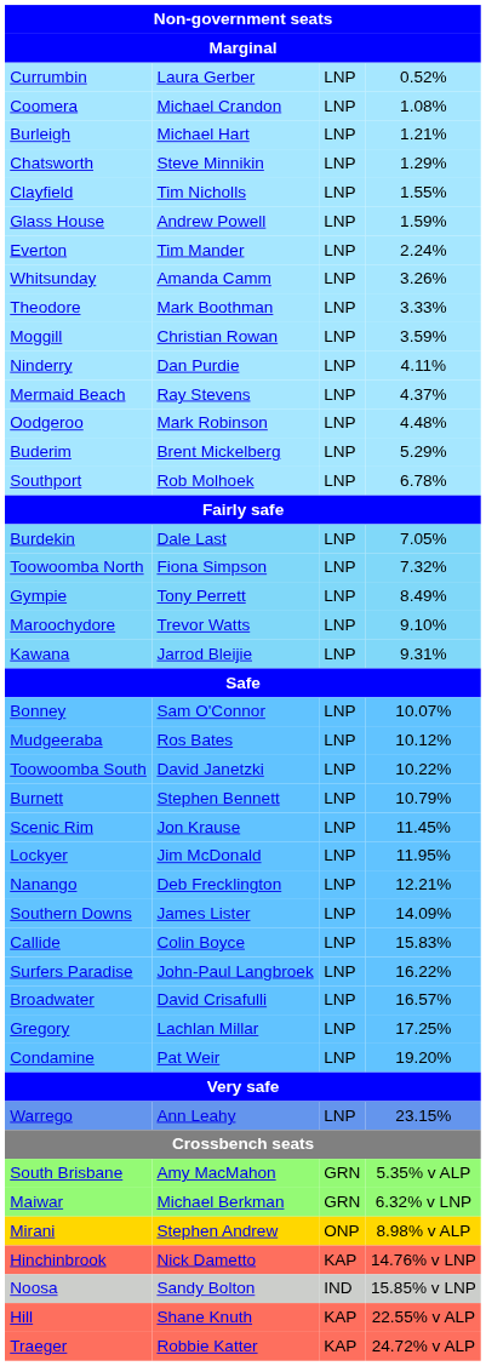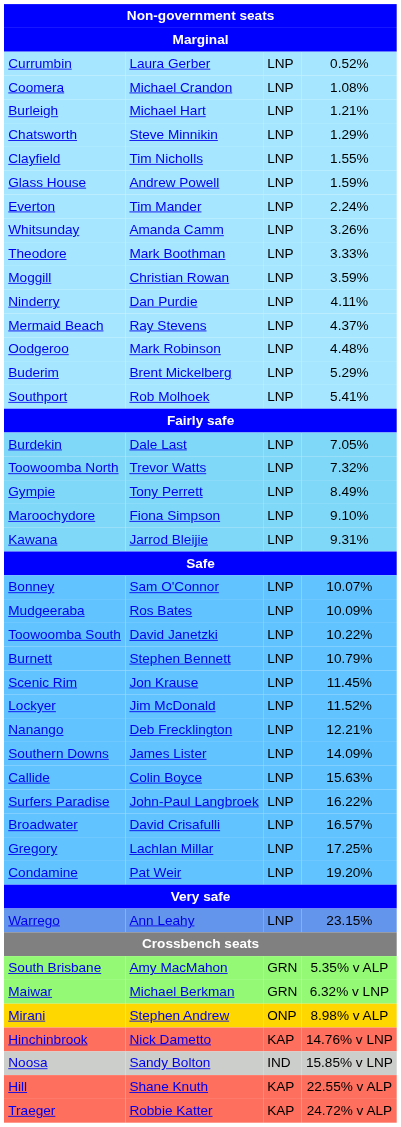Southport | column 4: 6.78% -> 5.41%
Toowoomba North | column 2: Fiona Simpson -> Trevor Watts
Maroochydore | column 2: Trevor Watts -> Fiona Simpson
Mudgeeraba | column 4: 10.12% -> 10.09%
Lockyer | column 4: 11.95% -> 11.52%
Callide | column 4: 15.83% -> 15.63%
